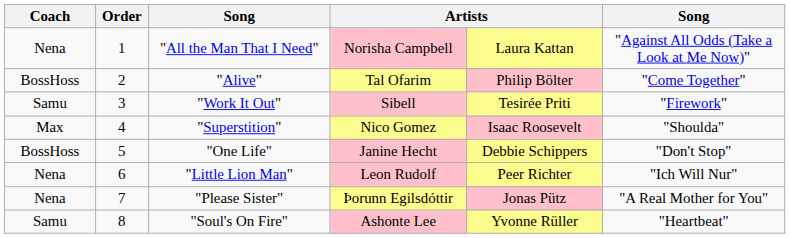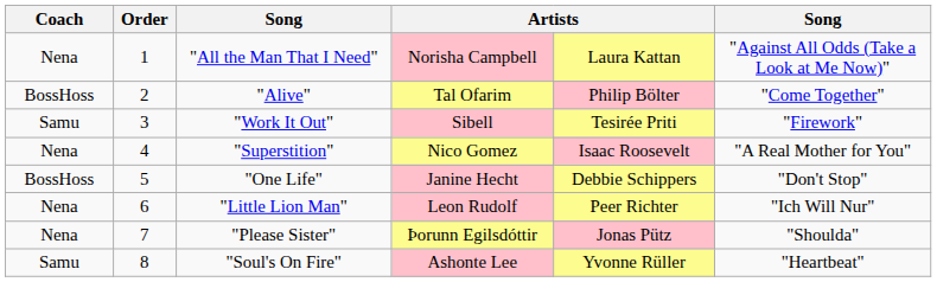"Superstition" | Coach: Max -> Nena
"Superstition" | column 6: "Shoulda" -> "A Real Mother for You"
"Please Sister" | column 6: "A Real Mother for You" -> "Shoulda"
